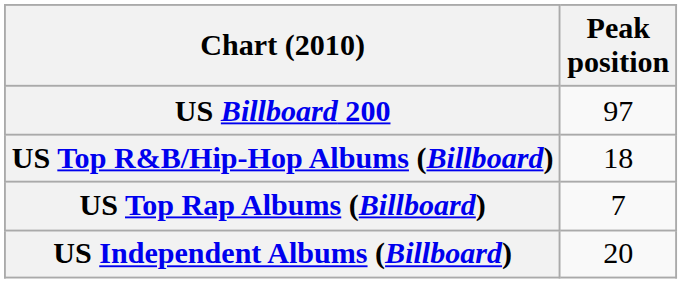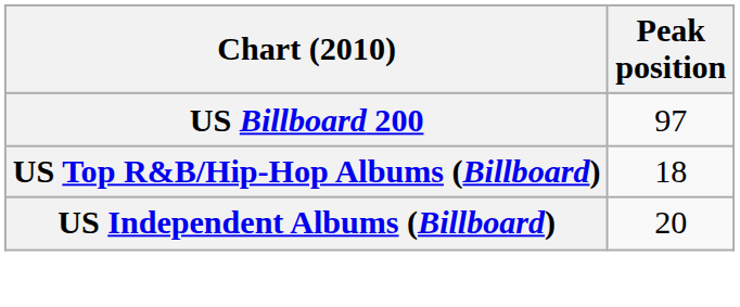- row: US Top Rap Albums (Billboard) | 7
